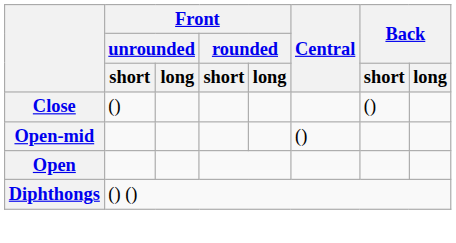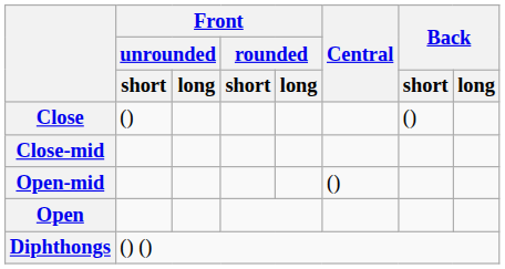+ row: Close-mid
